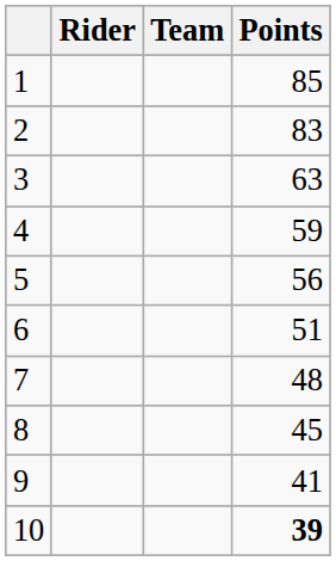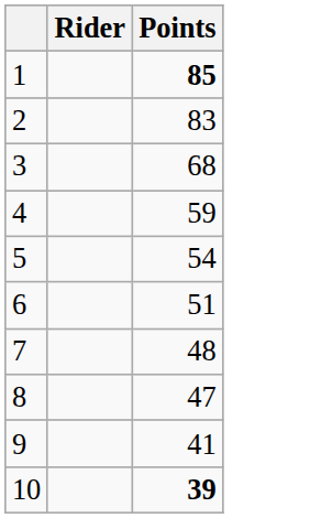- column: Team
1 | Points: normal -> bold
3 | Points: 63 -> 68
5 | Points: 56 -> 54
8 | Points: 45 -> 47
